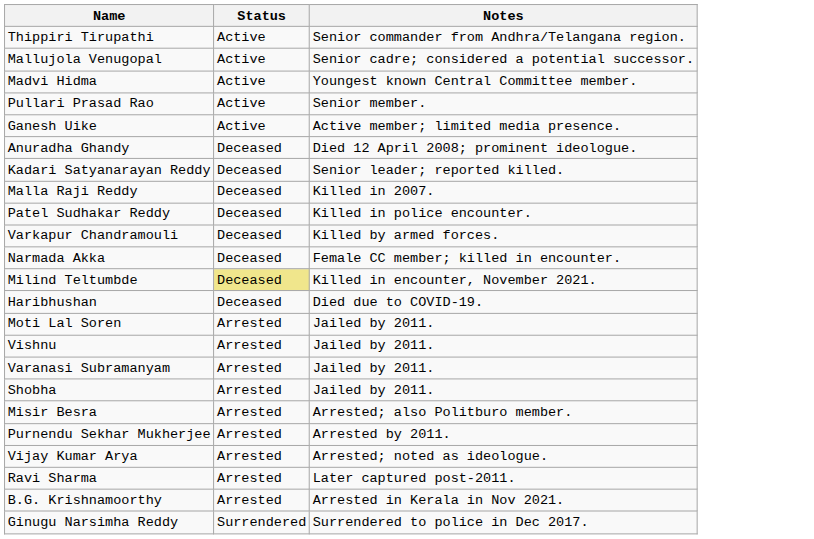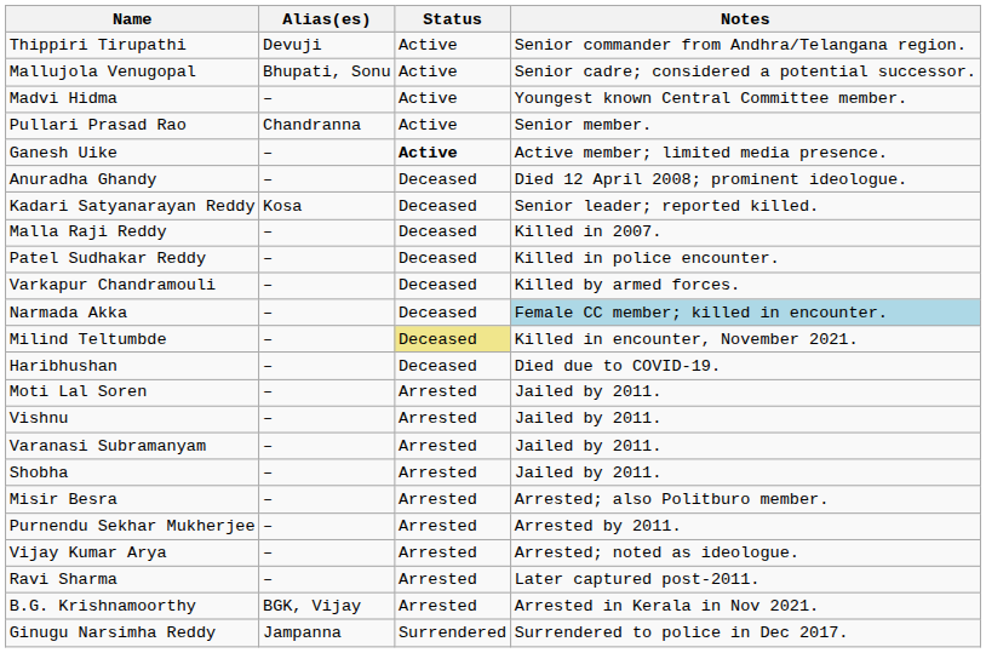+ column: Alias(es) | Devuji | Bhupati, Sonu | – | Chandranna | – | – | Kosa | – | – | – | – | – | – | – | – | – | – | – | – | – | – | BGK, Vijay | Jampanna
Ganesh Uike | Status: normal -> bold
Narmada Akka | Notes: no background -> lightblue background
